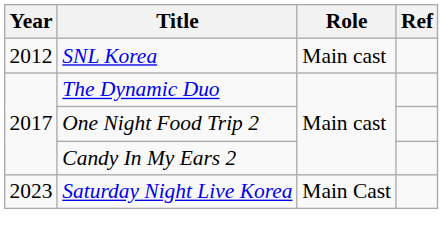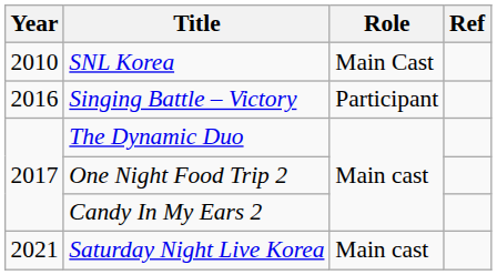SNL Korea | Year: 2012 -> 2010
SNL Korea | Role: Main cast -> Main Cast
+ row: 2016 | Singing Battle – Victory | Participant
Saturday Night Live Korea | Year: 2023 -> 2021
Saturday Night Live Korea | Role: Main Cast -> Main cast
